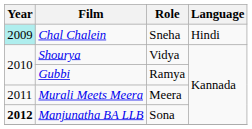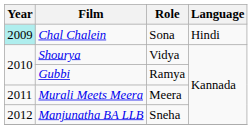Chal Chalein | Role: Sneha -> Sona
Manjunatha BA LLB | Year: bold -> normal
Manjunatha BA LLB | Role: Sona -> Sneha
